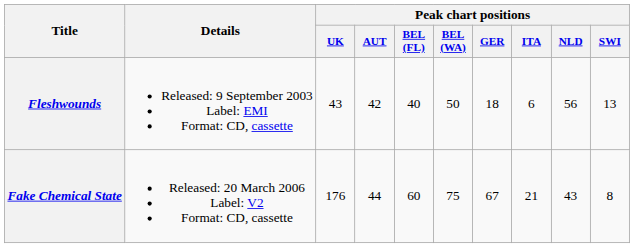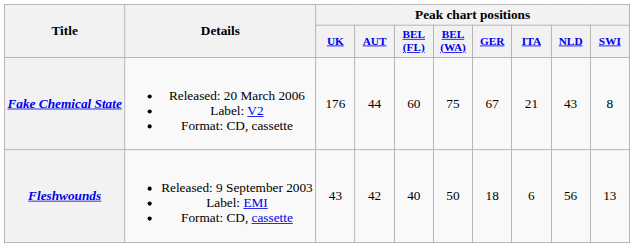rows swapped: Fleshwounds <-> Fake Chemical State
